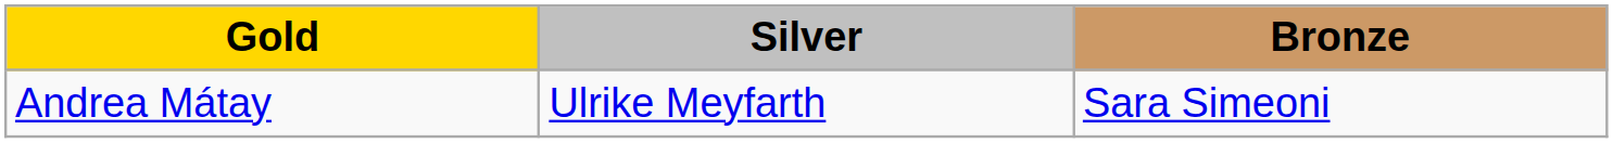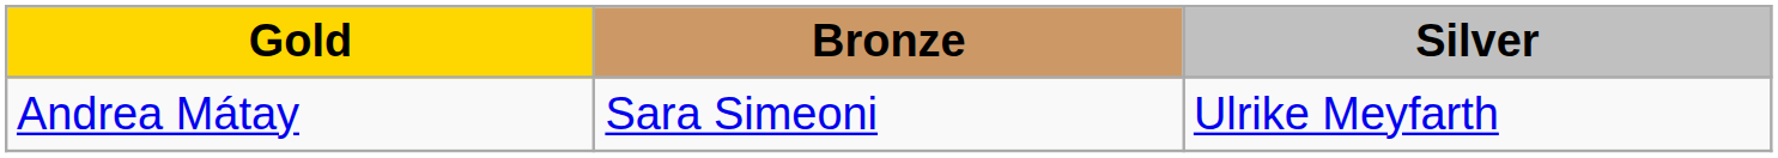columns swapped: Silver <-> Bronze
